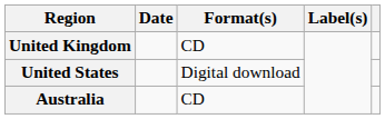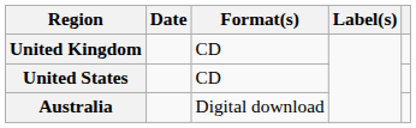United States | Format(s): Digital download -> CD
Australia | Format(s): CD -> Digital download
